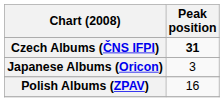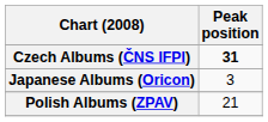Polish Albums (ZPAV) | Peak position: 16 -> 21
